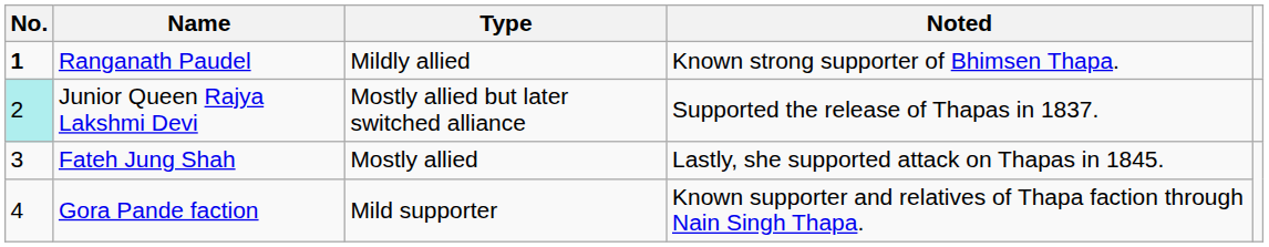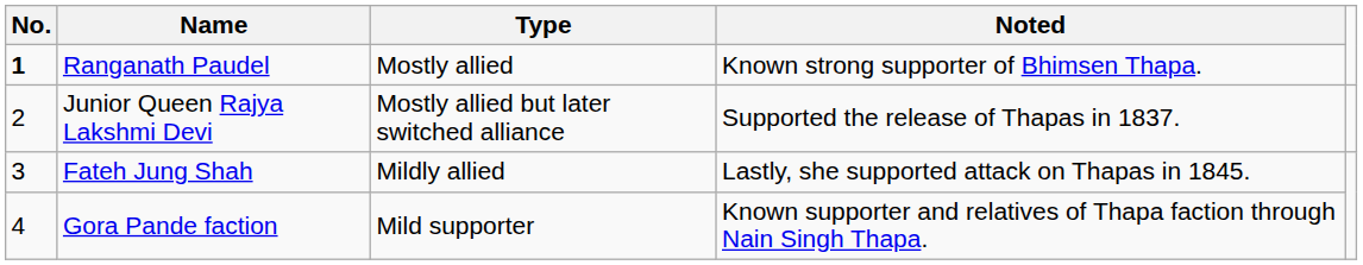Ranganath Paudel | Type: Mildly allied -> Mostly allied
Junior Queen Rajya Lakshmi Devi | No.: paleturquoise background -> no background
Fateh Jung Shah | Type: Mostly allied -> Mildly allied
